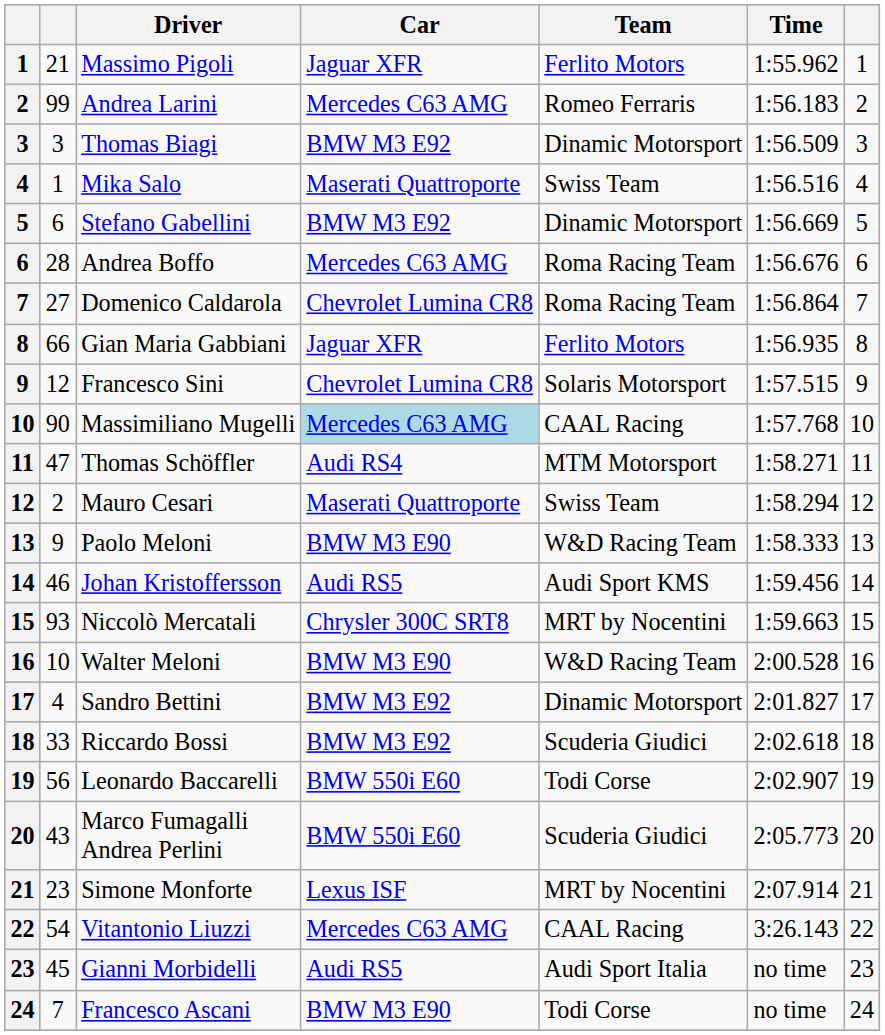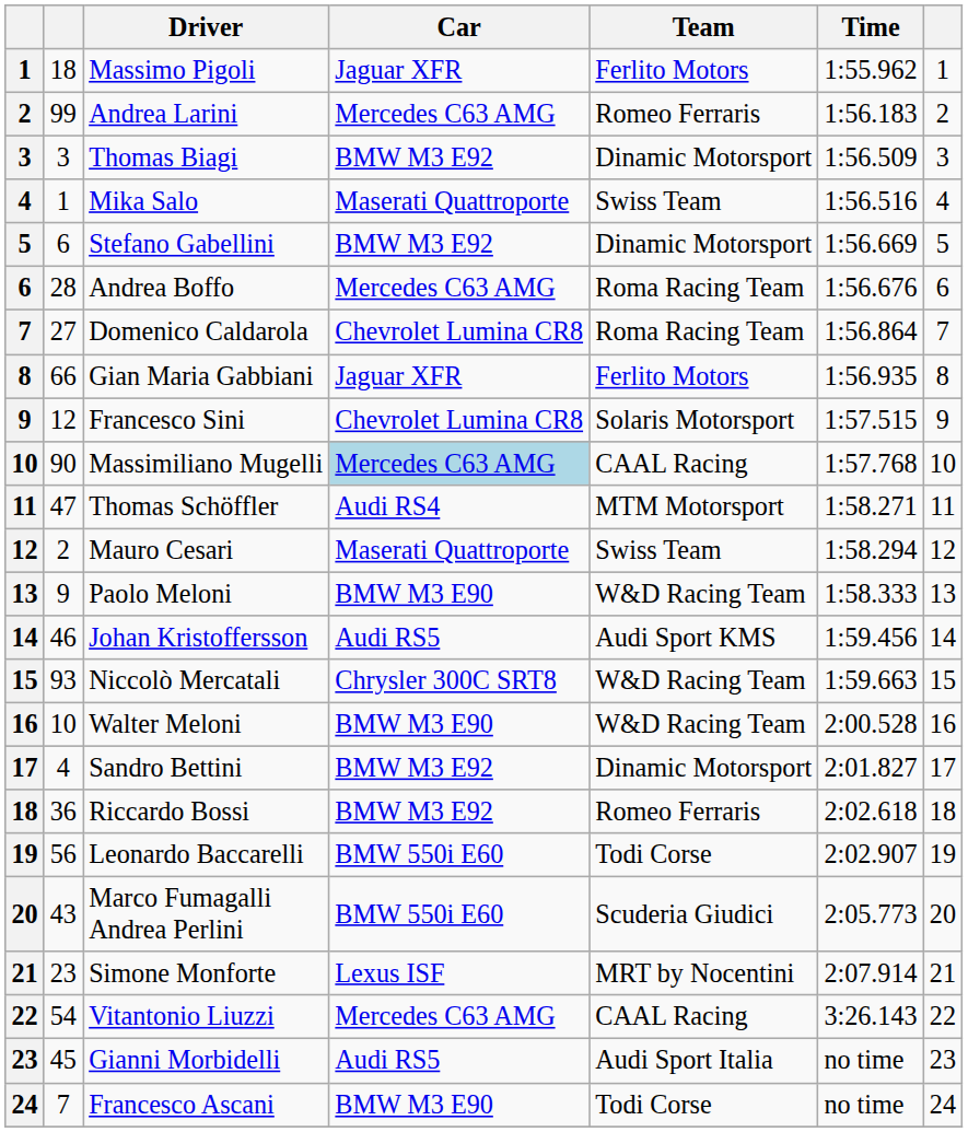Massimo Pigoli | column 2: 21 -> 18
Niccolò Mercatali | Team: MRT by Nocentini -> W&D Racing Team
Riccardo Bossi | column 2: 33 -> 36
Riccardo Bossi | Team: Scuderia Giudici -> Romeo Ferraris
